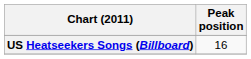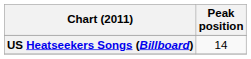US Heatseekers Songs (Billboard) | Peak position: 16 -> 14
